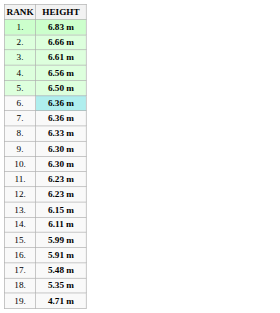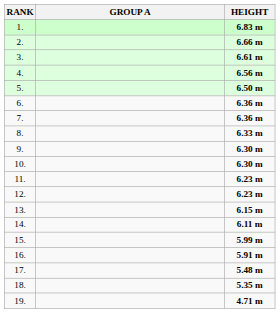+ column: GROUP A
6. | HEIGHT: paleturquoise background -> no background
